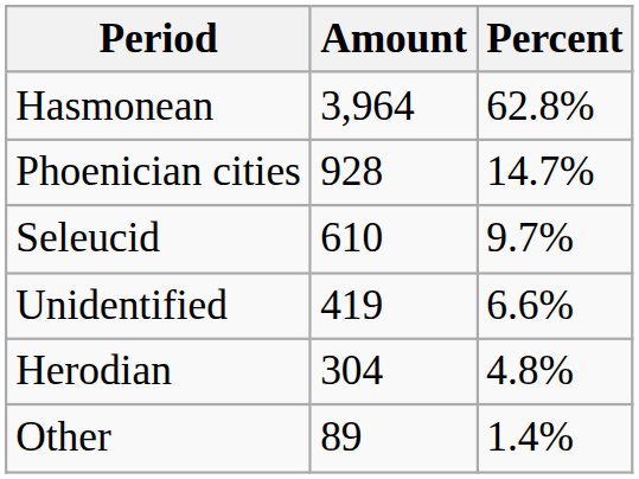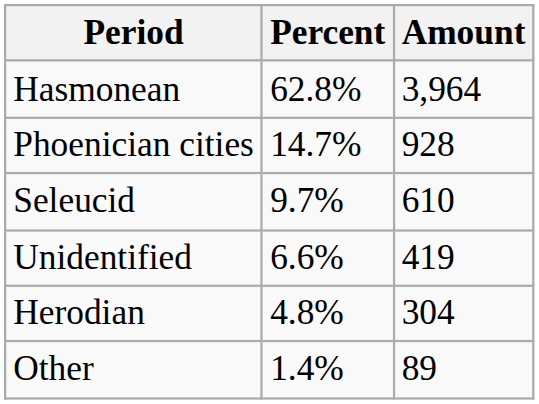columns swapped: Amount <-> Percent
